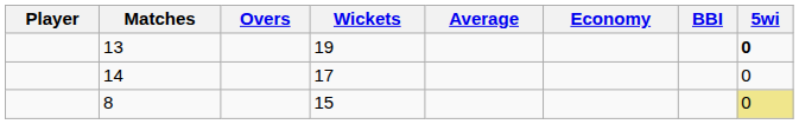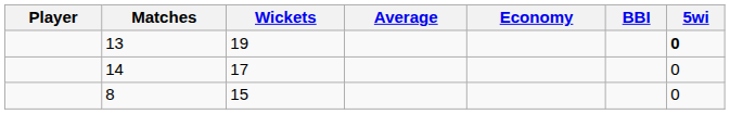- column: Overs
8 | 5wi: khaki background -> no background
